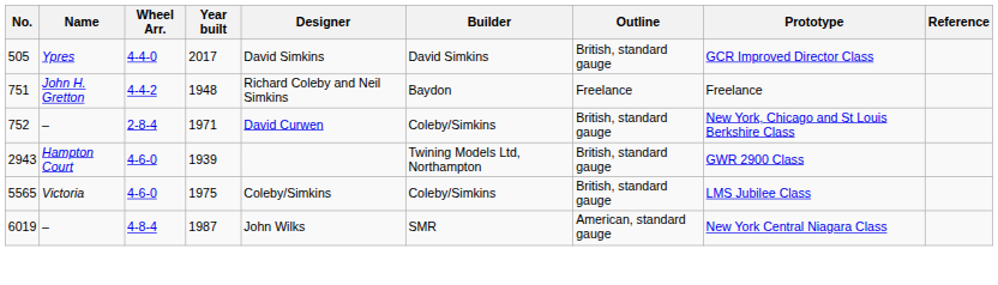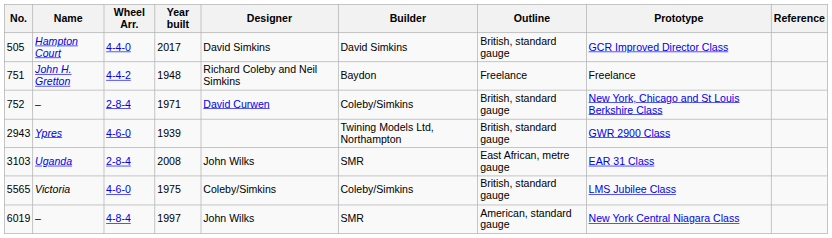505 | Name: Ypres -> Hampton Court
2943 | Name: Hampton Court -> Ypres
+ row: 3103 | Uganda | 2-8-4 | 2008 | John Wilks | SMR | East African, metre gauge | EAR 31 Class
6019 | Year built: 1987 -> 1997
